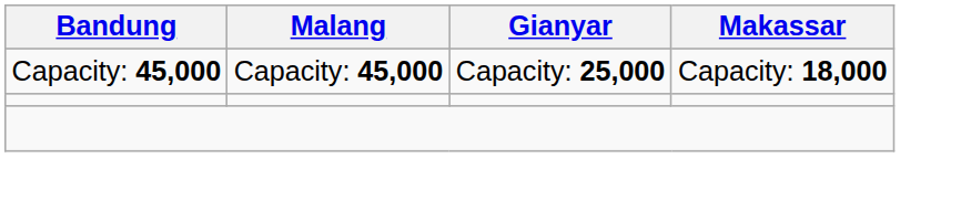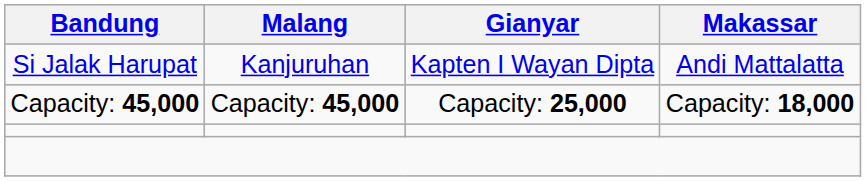+ row: Si Jalak Harupat | Kanjuruhan | Kapten I Wayan Dipta | Andi Mattalatta
